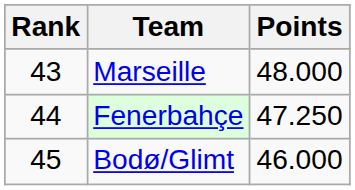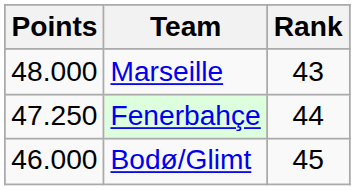columns swapped: Rank <-> Points
